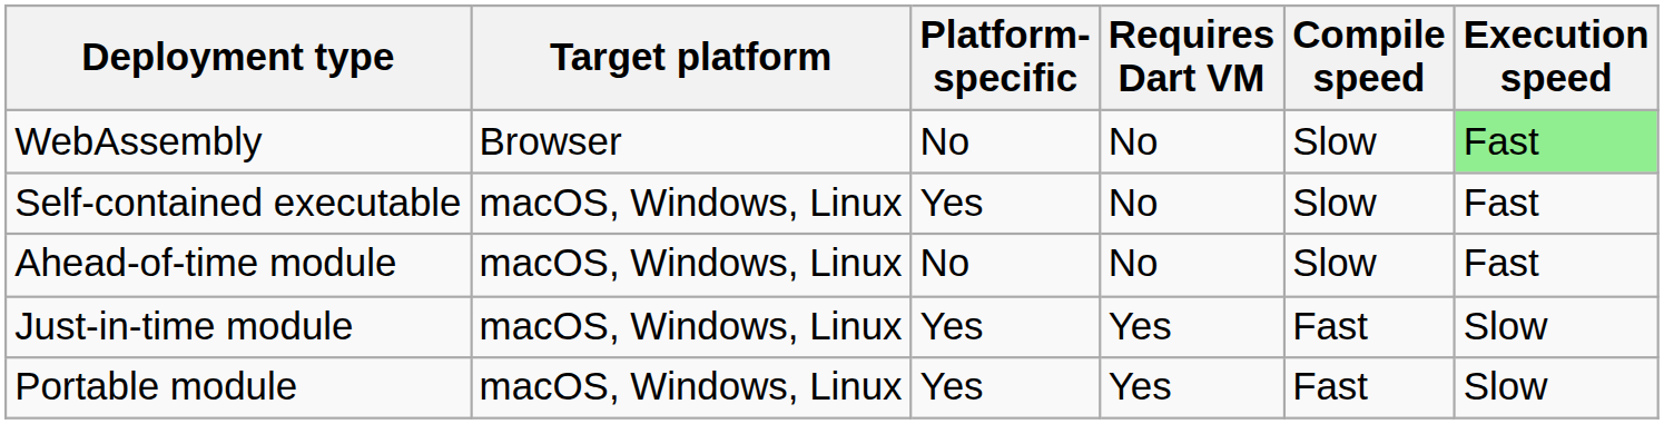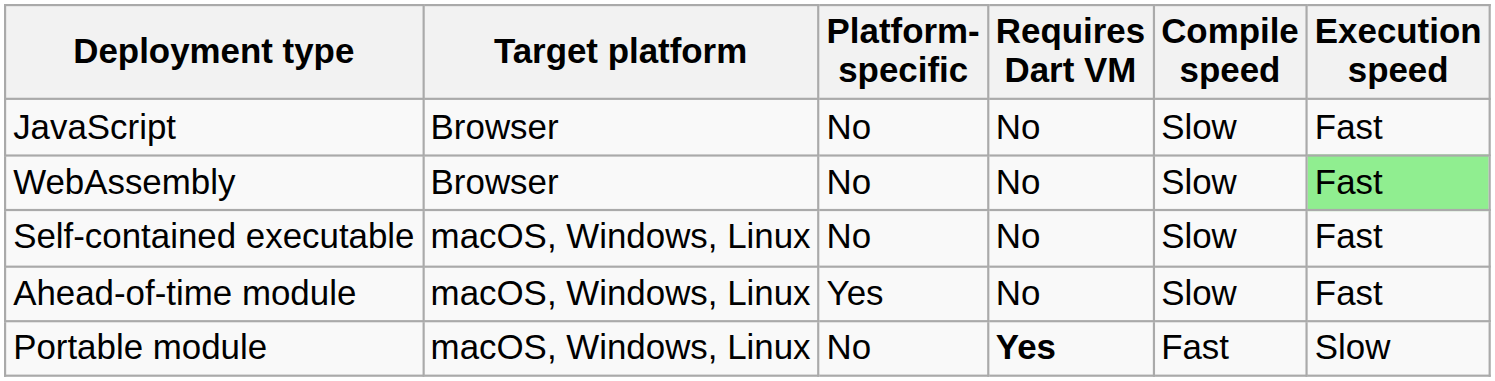+ row: JavaScript | Browser | No | No | Slow | Fast
Self-contained executable | Platform- specific: Yes -> No
Ahead-of-time module | Platform- specific: No -> Yes
- row: Just-in-time module | macOS, Windows, Linux | Yes | Yes | Fast | Slow
Portable module | Platform- specific: Yes -> No
Portable module | Requires Dart VM: normal -> bold
